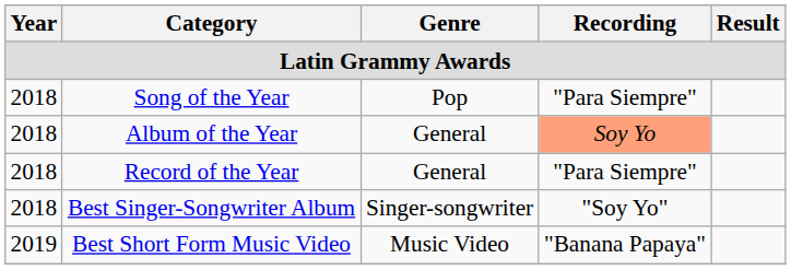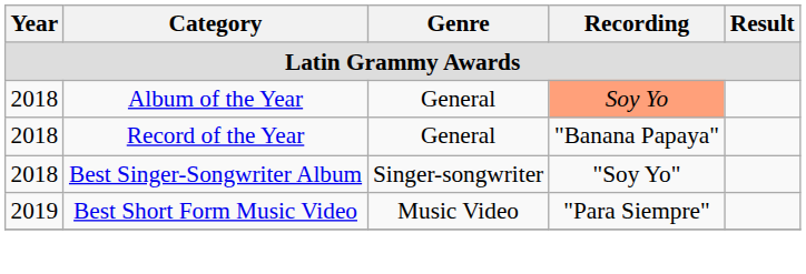- row: 2018 | Song of the Year | Pop | "Para Siempre"
Record of the Year | Recording: "Para Siempre" -> "Banana Papaya"
Best Short Form Music Video | Recording: "Banana Papaya" -> "Para Siempre"
